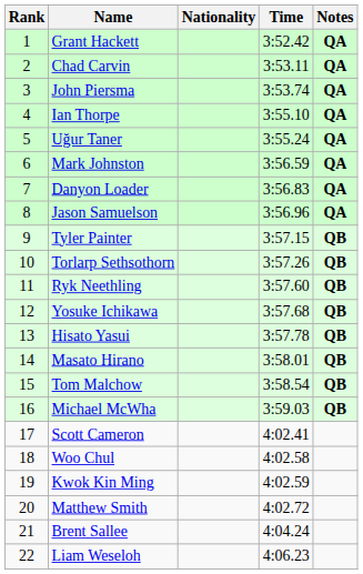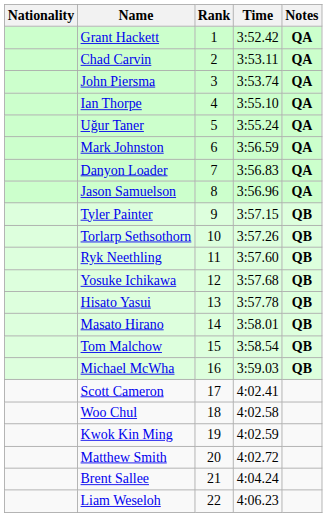columns swapped: Rank <-> Nationality
